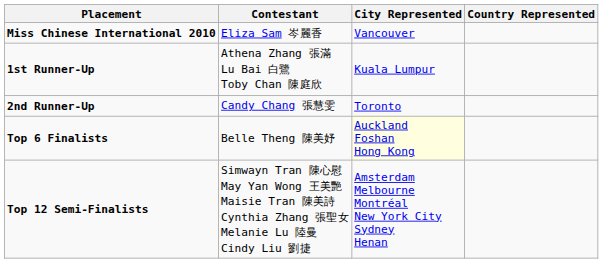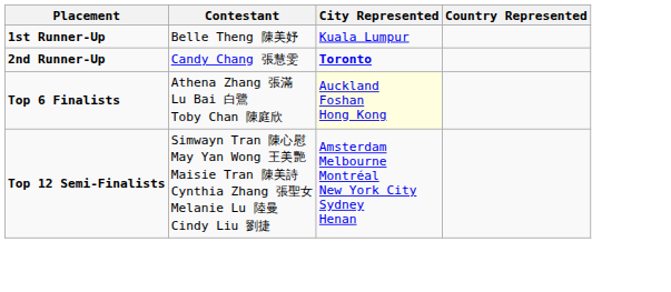- row: Miss Chinese International 2010 | Eliza Sam 岑麗香 | Vancouver
1st Runner-Up | Contestant: Athena Zhang 張滿 Lu Bai 白鷺 Toby Chan 陳庭欣 -> Belle Theng 陳美妤
2nd Runner-Up | City Represented: normal -> bold
Top 6 Finalists | Contestant: Belle Theng 陳美妤 -> Athena Zhang 張滿 Lu Bai 白鷺 Toby Chan 陳庭欣
